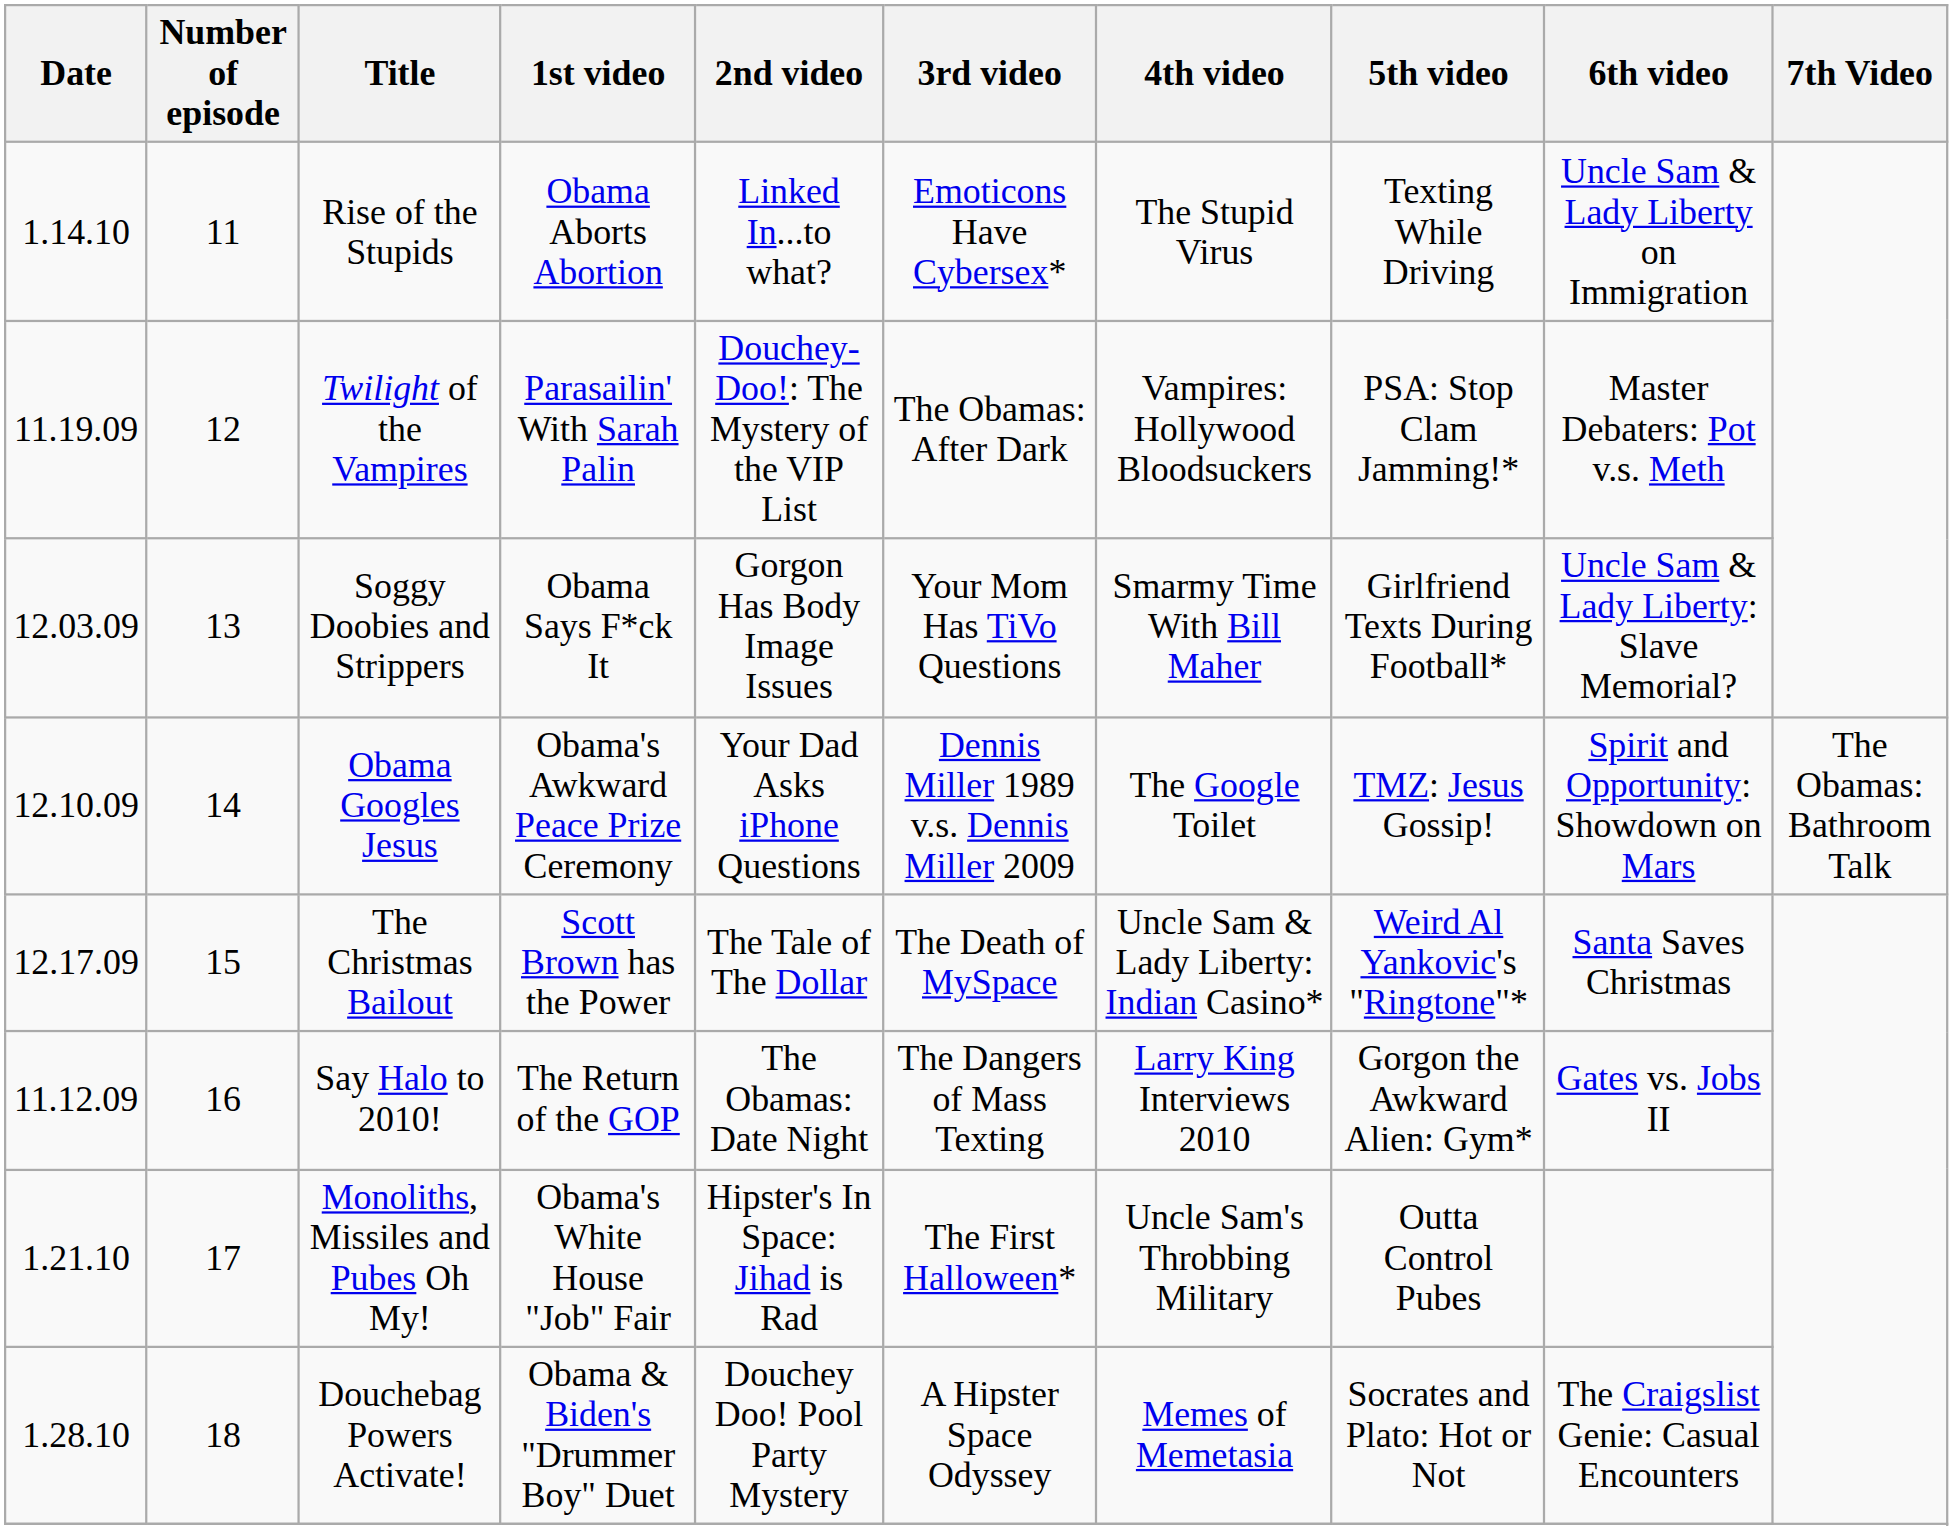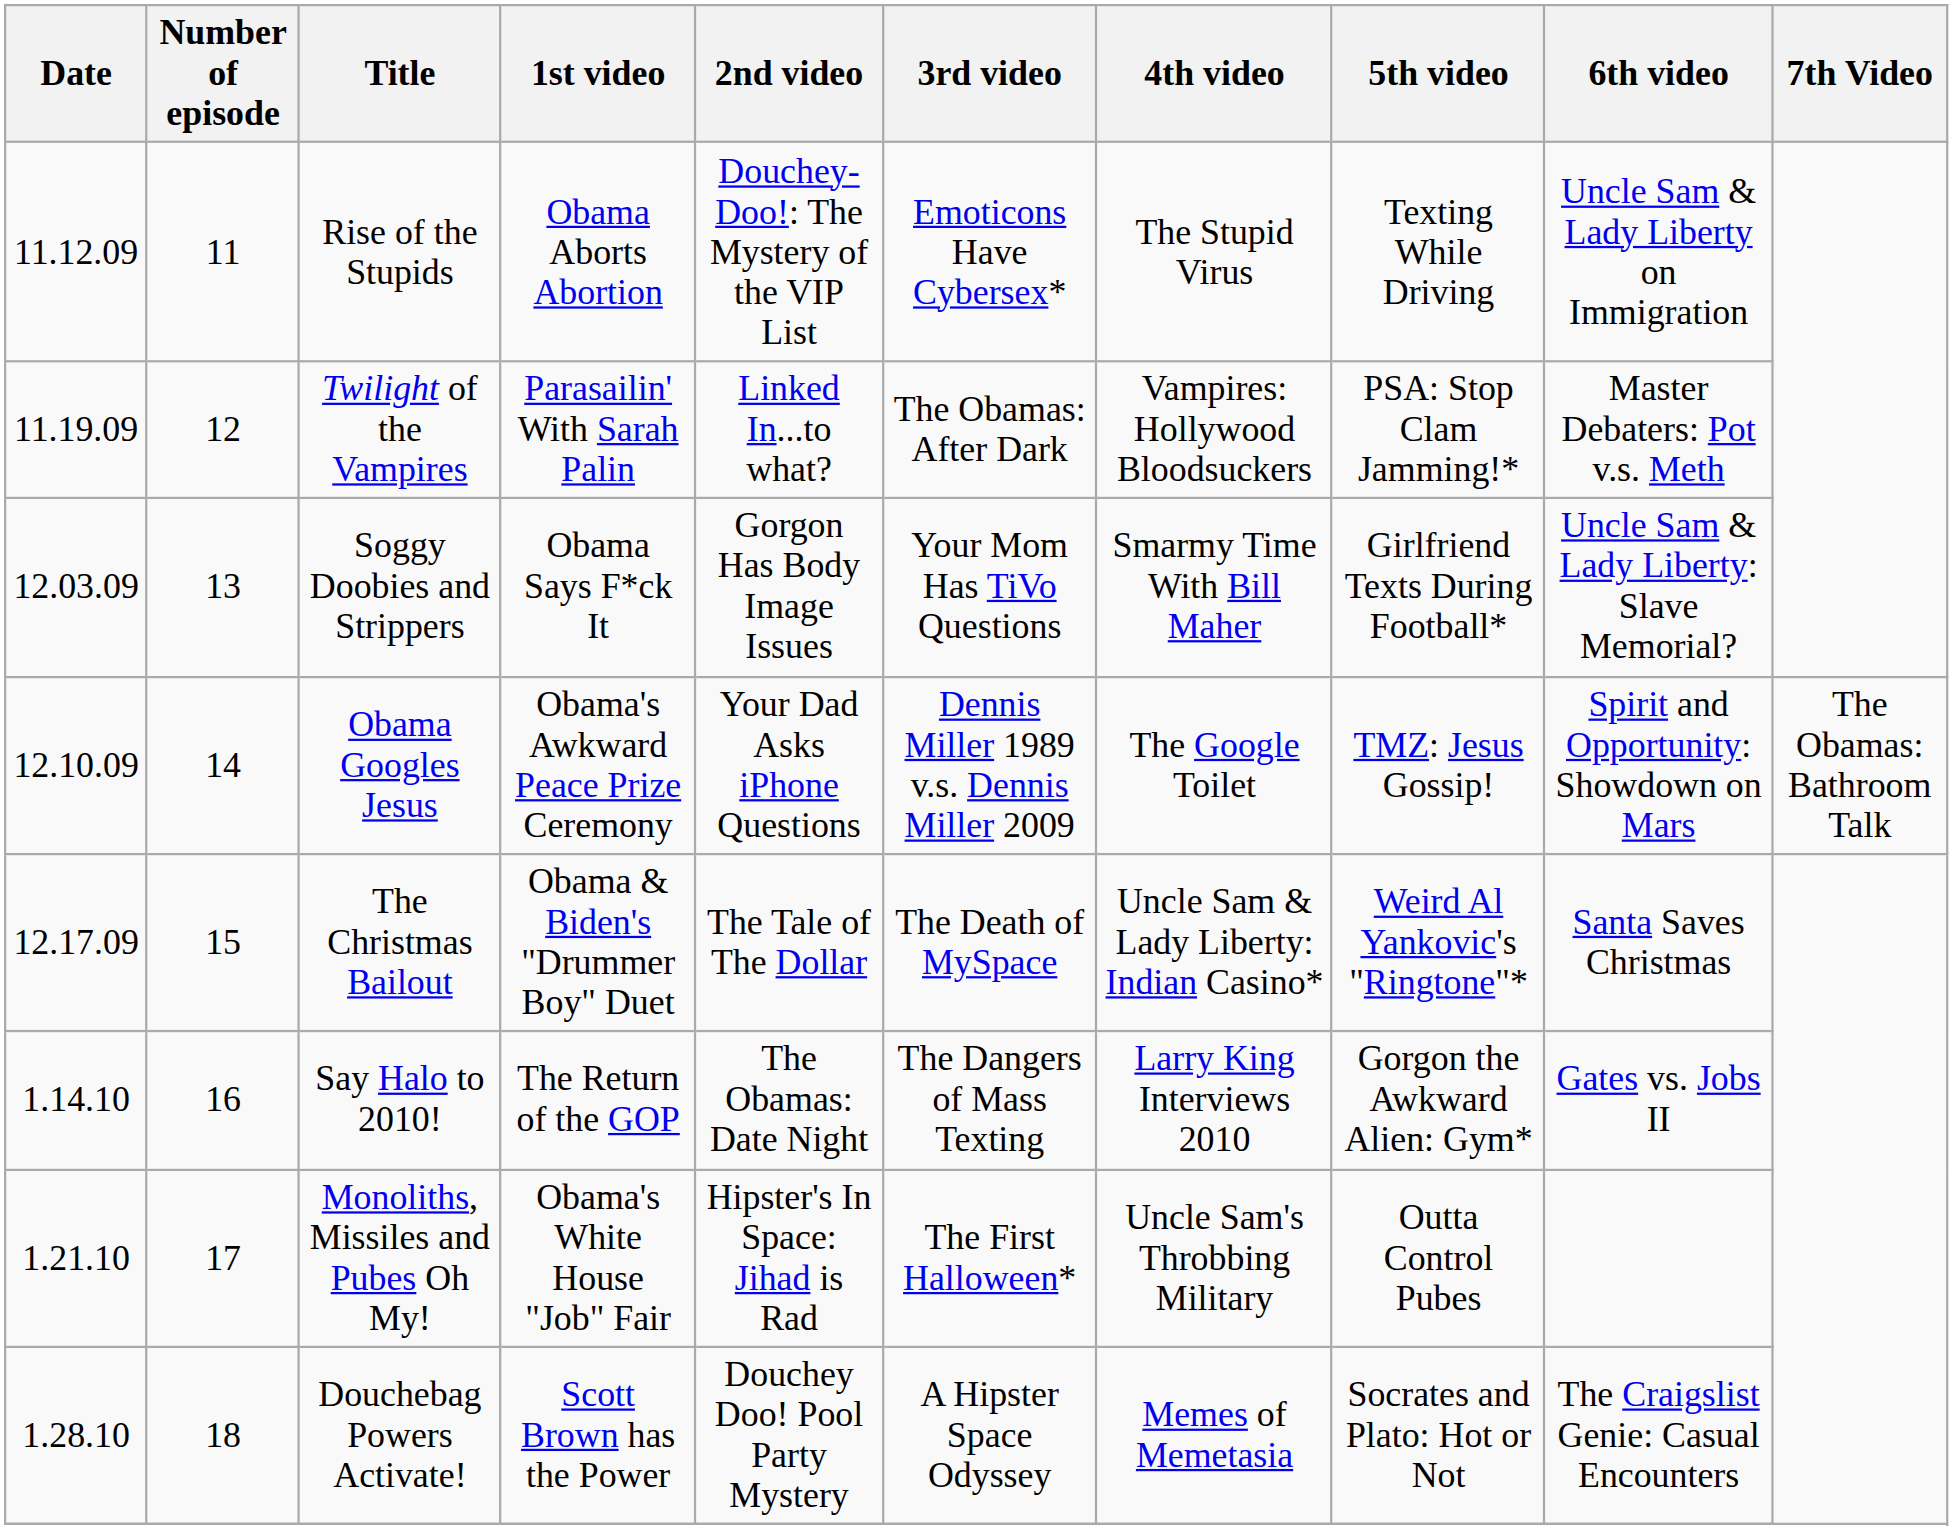Rise of the Stupids | Date: 1.14.10 -> 11.12.09
Rise of the Stupids | 2nd video: Linked In...to what? -> Douchey-Doo!: The Mystery of the VIP List
Twilight of the Vampires | 2nd video: Douchey-Doo!: The Mystery of the VIP List -> Linked In...to what?
The Christmas Bailout | 1st video: Scott Brown has the Power -> Obama & Biden's "Drummer Boy" Duet
Say Halo to 2010! | Date: 11.12.09 -> 1.14.10
Douchebag Powers Activate! | 1st video: Obama & Biden's "Drummer Boy" Duet -> Scott Brown has the Power
